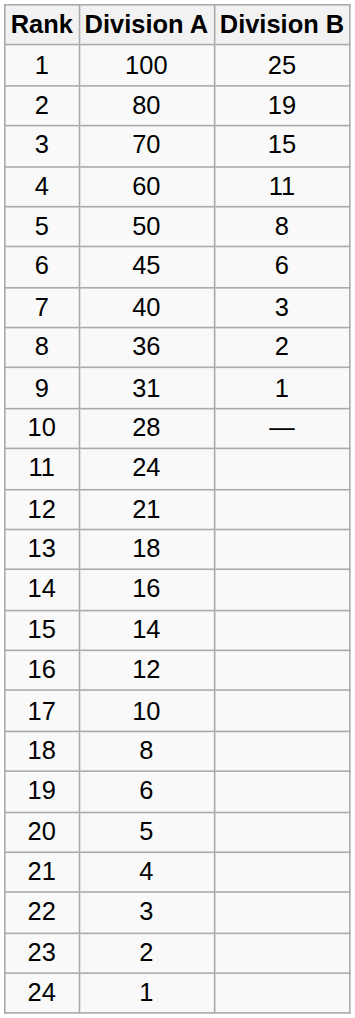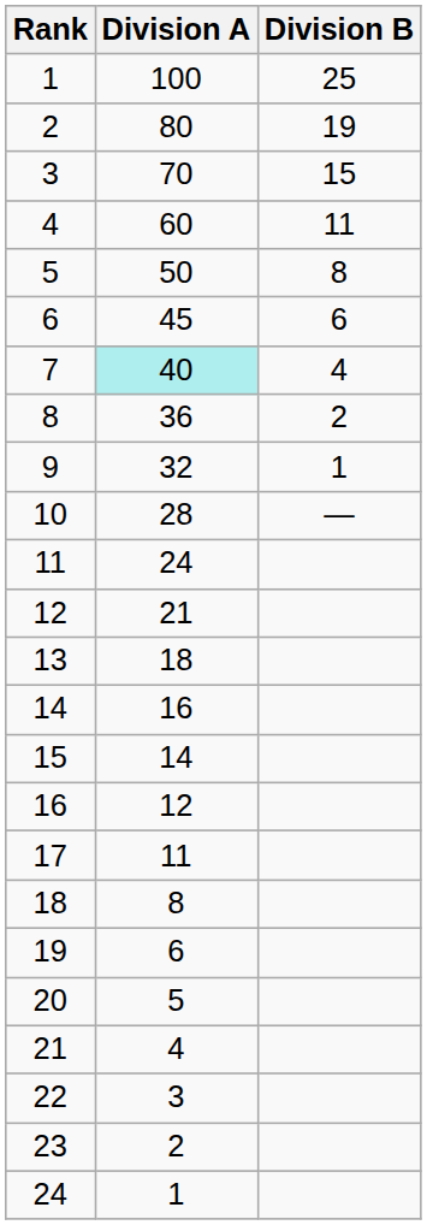7 | Division A: no background -> paleturquoise background
7 | Division B: 3 -> 4
9 | Division A: 31 -> 32
17 | Division A: 10 -> 11
